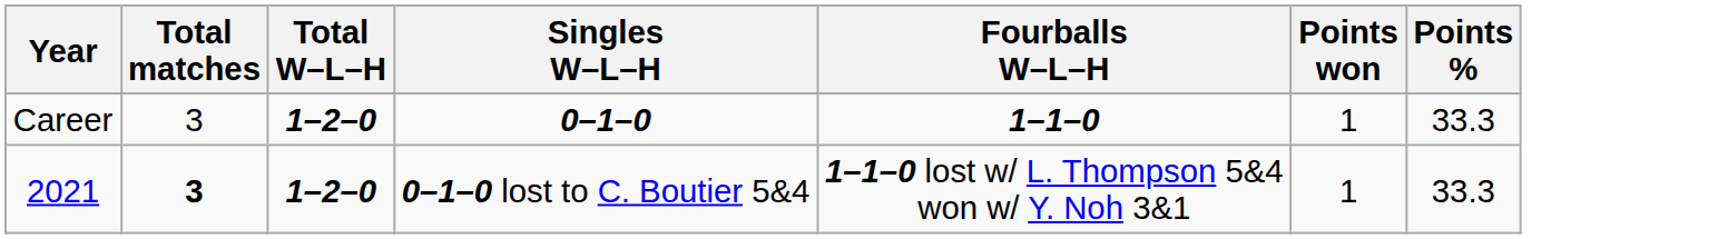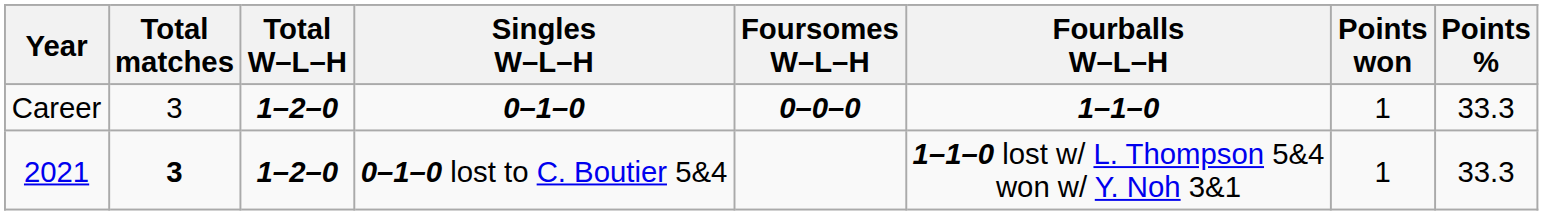+ column: Foursomes W–L–H | 0–0–0
